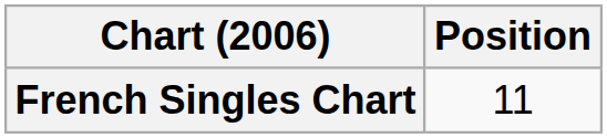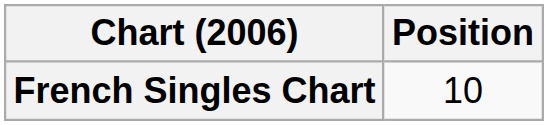French Singles Chart | Position: 11 -> 10
